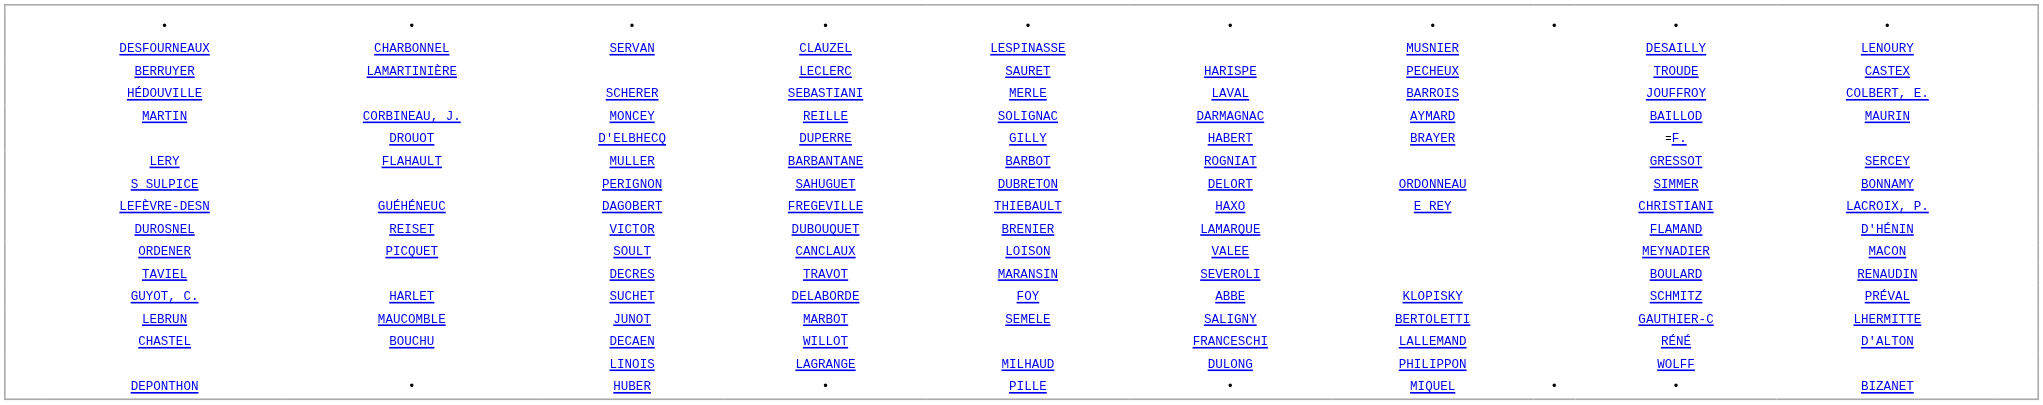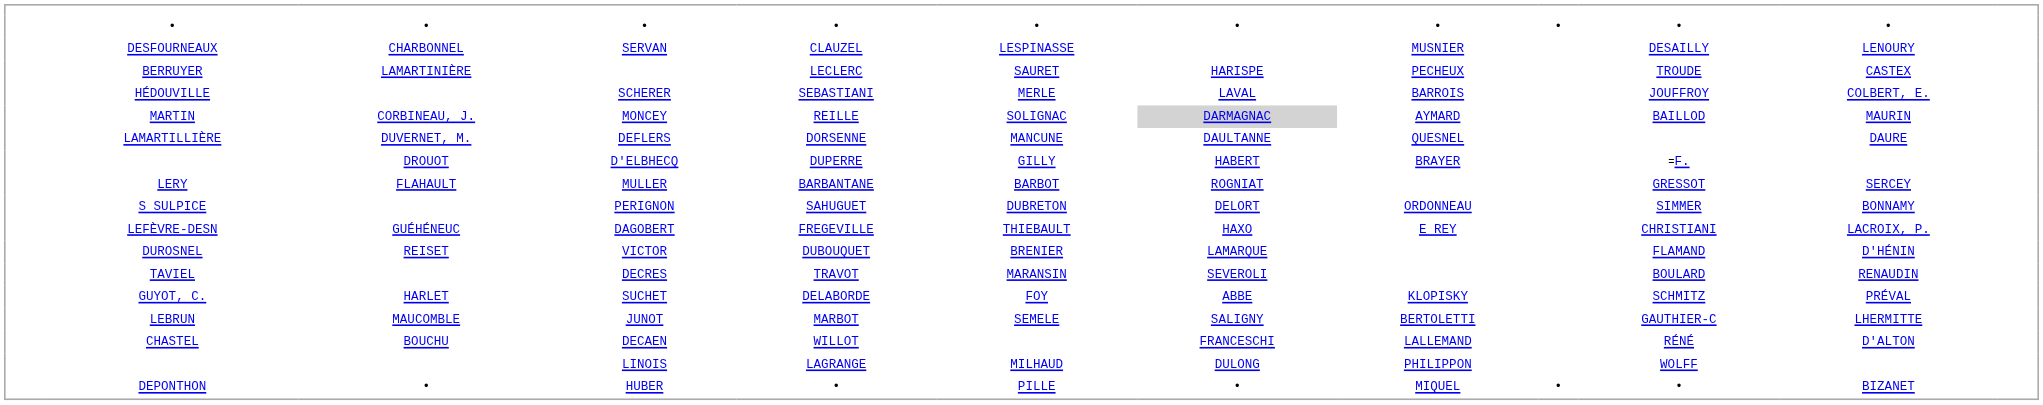MONCEY | column 7: no background -> lightgrey background
+ row: LAMARTILLIÈRE | DUVERNET, M. | DEFLERS | DORSENNE | MANCUNE | DAULTANNE | QUESNEL | DAURE
- row: ORDENER | PICQUET | SOULT | CANCLAUX | LOISON | VALEE | MEYNADIER | MACON
